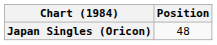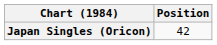Japan Singles (Oricon) | Position: 48 -> 42
